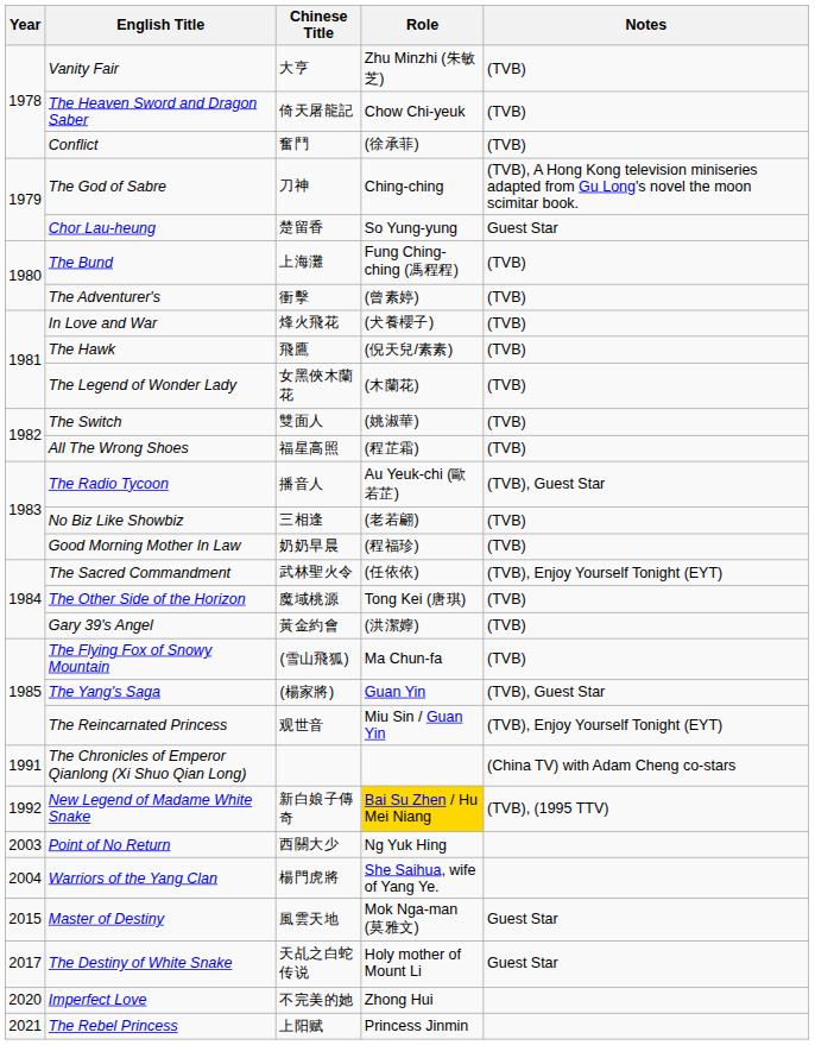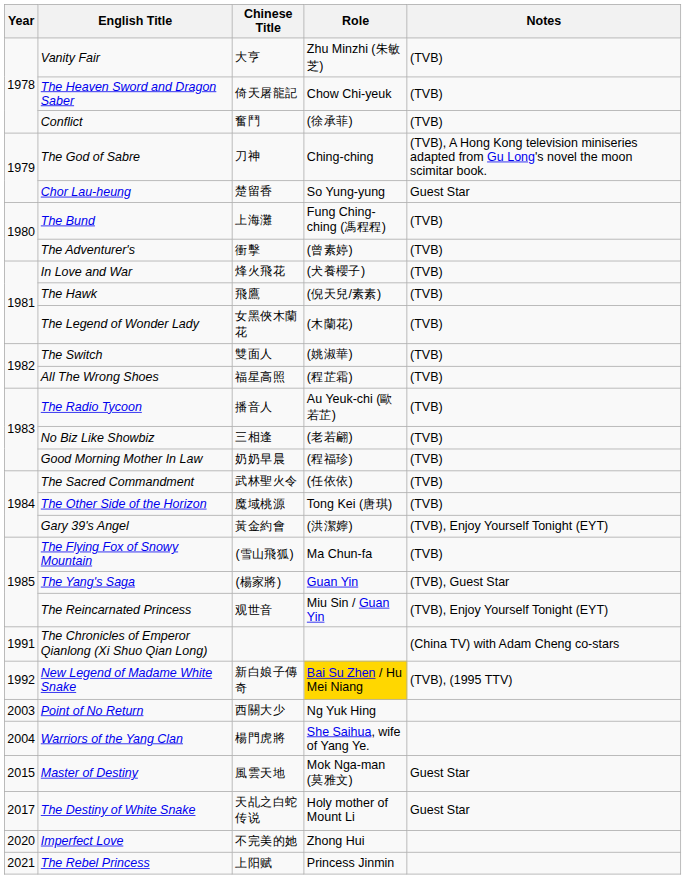The Radio Tycoon | Notes: (TVB), Guest Star -> (TVB)
The Sacred Commandment | Notes: (TVB), Enjoy Yourself Tonight (EYT) -> (TVB)
Gary 39's Angel | Notes: (TVB) -> (TVB), Enjoy Yourself Tonight (EYT)
